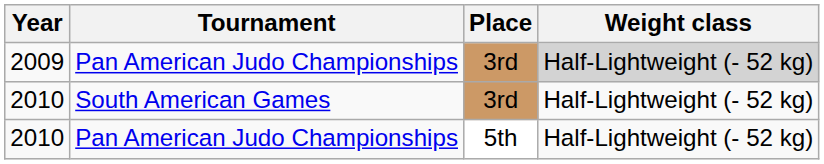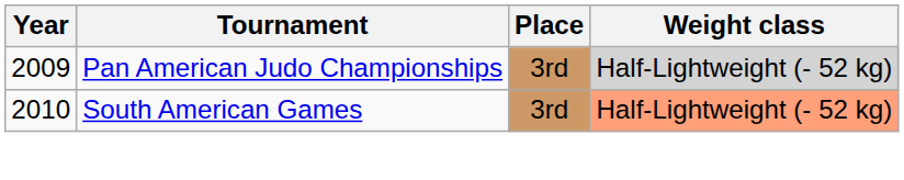2010 / South American Games | Weight class: no background -> lightsalmon background
- row: 2010 | Pan American Judo Championships | 5th | Half-Lightweight (- 52 kg)
